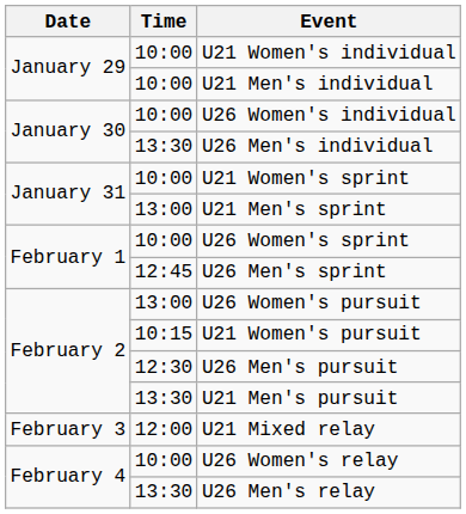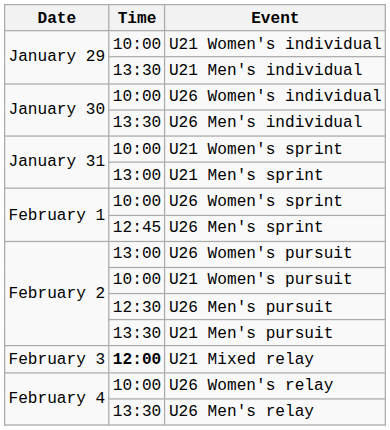U21 Men's individual | Time: 10:00 -> 13:30
U21 Women's pursuit | Time: 10:15 -> 10:00
U21 Mixed relay | Time: normal -> bold
